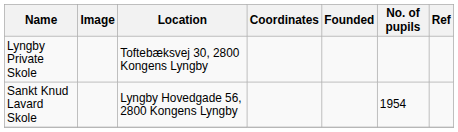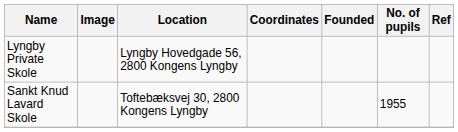Lyngby Private Skole | Location: Toftebæksvej 30, 2800 Kongens Lyngby -> Lyngby Hovedgade 56, 2800 Kongens Lyngby
Sankt Knud Lavard Skole | Location: Lyngby Hovedgade 56, 2800 Kongens Lyngby -> Toftebæksvej 30, 2800 Kongens Lyngby
Sankt Knud Lavard Skole | No. of pupils: 1954 -> 1955
